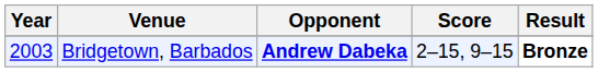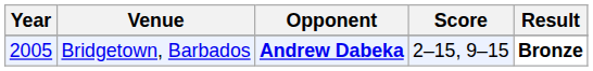Bridgetown, Barbados | Year: 2003 -> 2005
